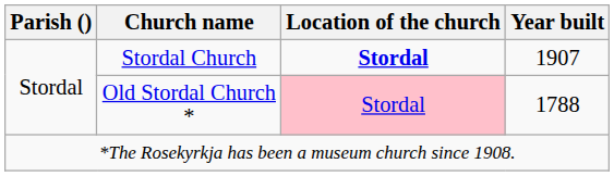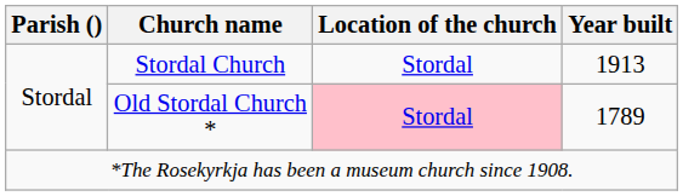Stordal Church | Location of the church: bold -> normal
Stordal Church | Year built: 1907 -> 1913
Old Stordal Church * | Year built: 1788 -> 1789
